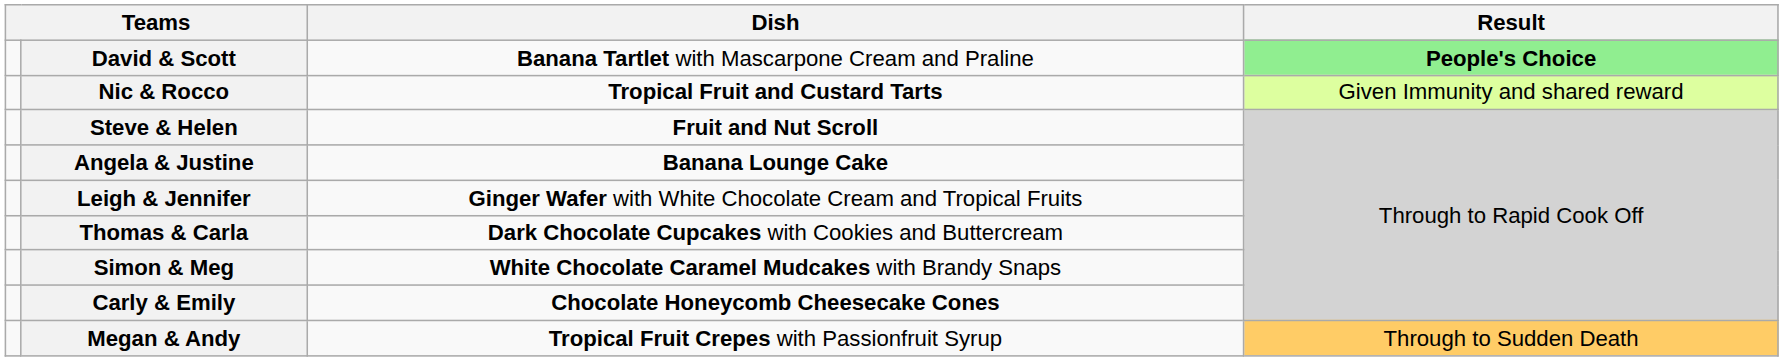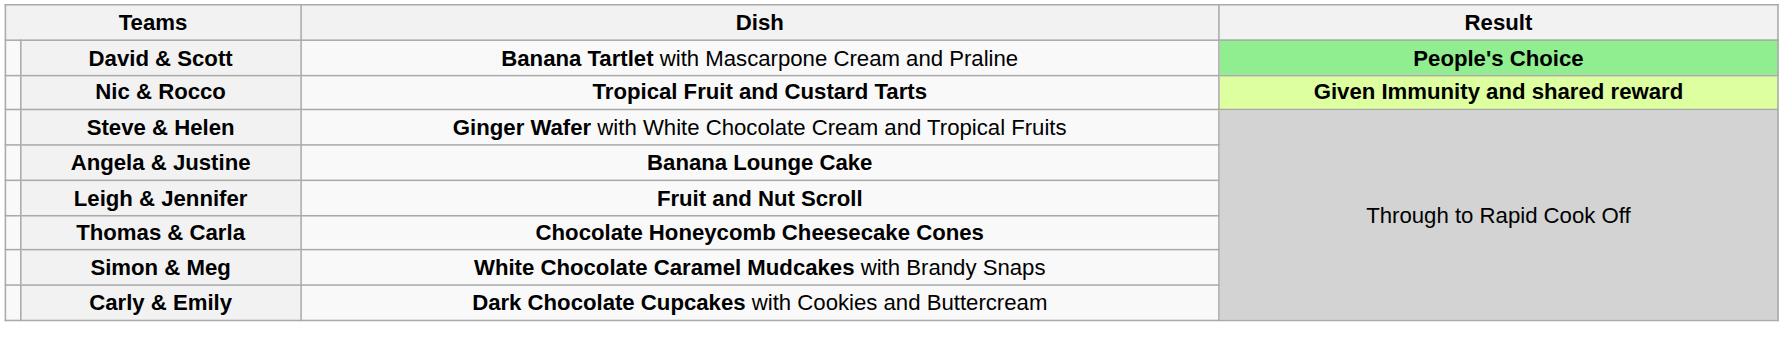Nic & Rocco | Result: normal -> bold
Steve & Helen | Dish: Fruit and Nut Scroll -> Ginger Wafer with White Chocolate Cream and Tropical Fruits
Leigh & Jennifer | Dish: Ginger Wafer with White Chocolate Cream and Tropical Fruits -> Fruit and Nut Scroll
Thomas & Carla | Dish: Dark Chocolate Cupcakes with Cookies and Buttercream -> Chocolate Honeycomb Cheesecake Cones
Carly & Emily | Dish: Chocolate Honeycomb Cheesecake Cones -> Dark Chocolate Cupcakes with Cookies and Buttercream
- row: Megan & Andy | Tropical Fruit Crepes with Passionfruit Syrup | Through to Sudden Death
